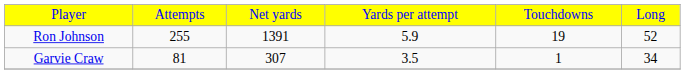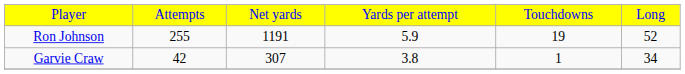Ron Johnson | column 3: 1391 -> 1191
Garvie Craw | column 2: 81 -> 42
Garvie Craw | column 4: 3.5 -> 3.8
